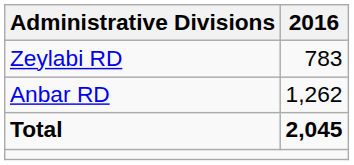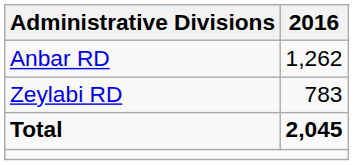rows swapped: Anbar RD <-> Zeylabi RD
